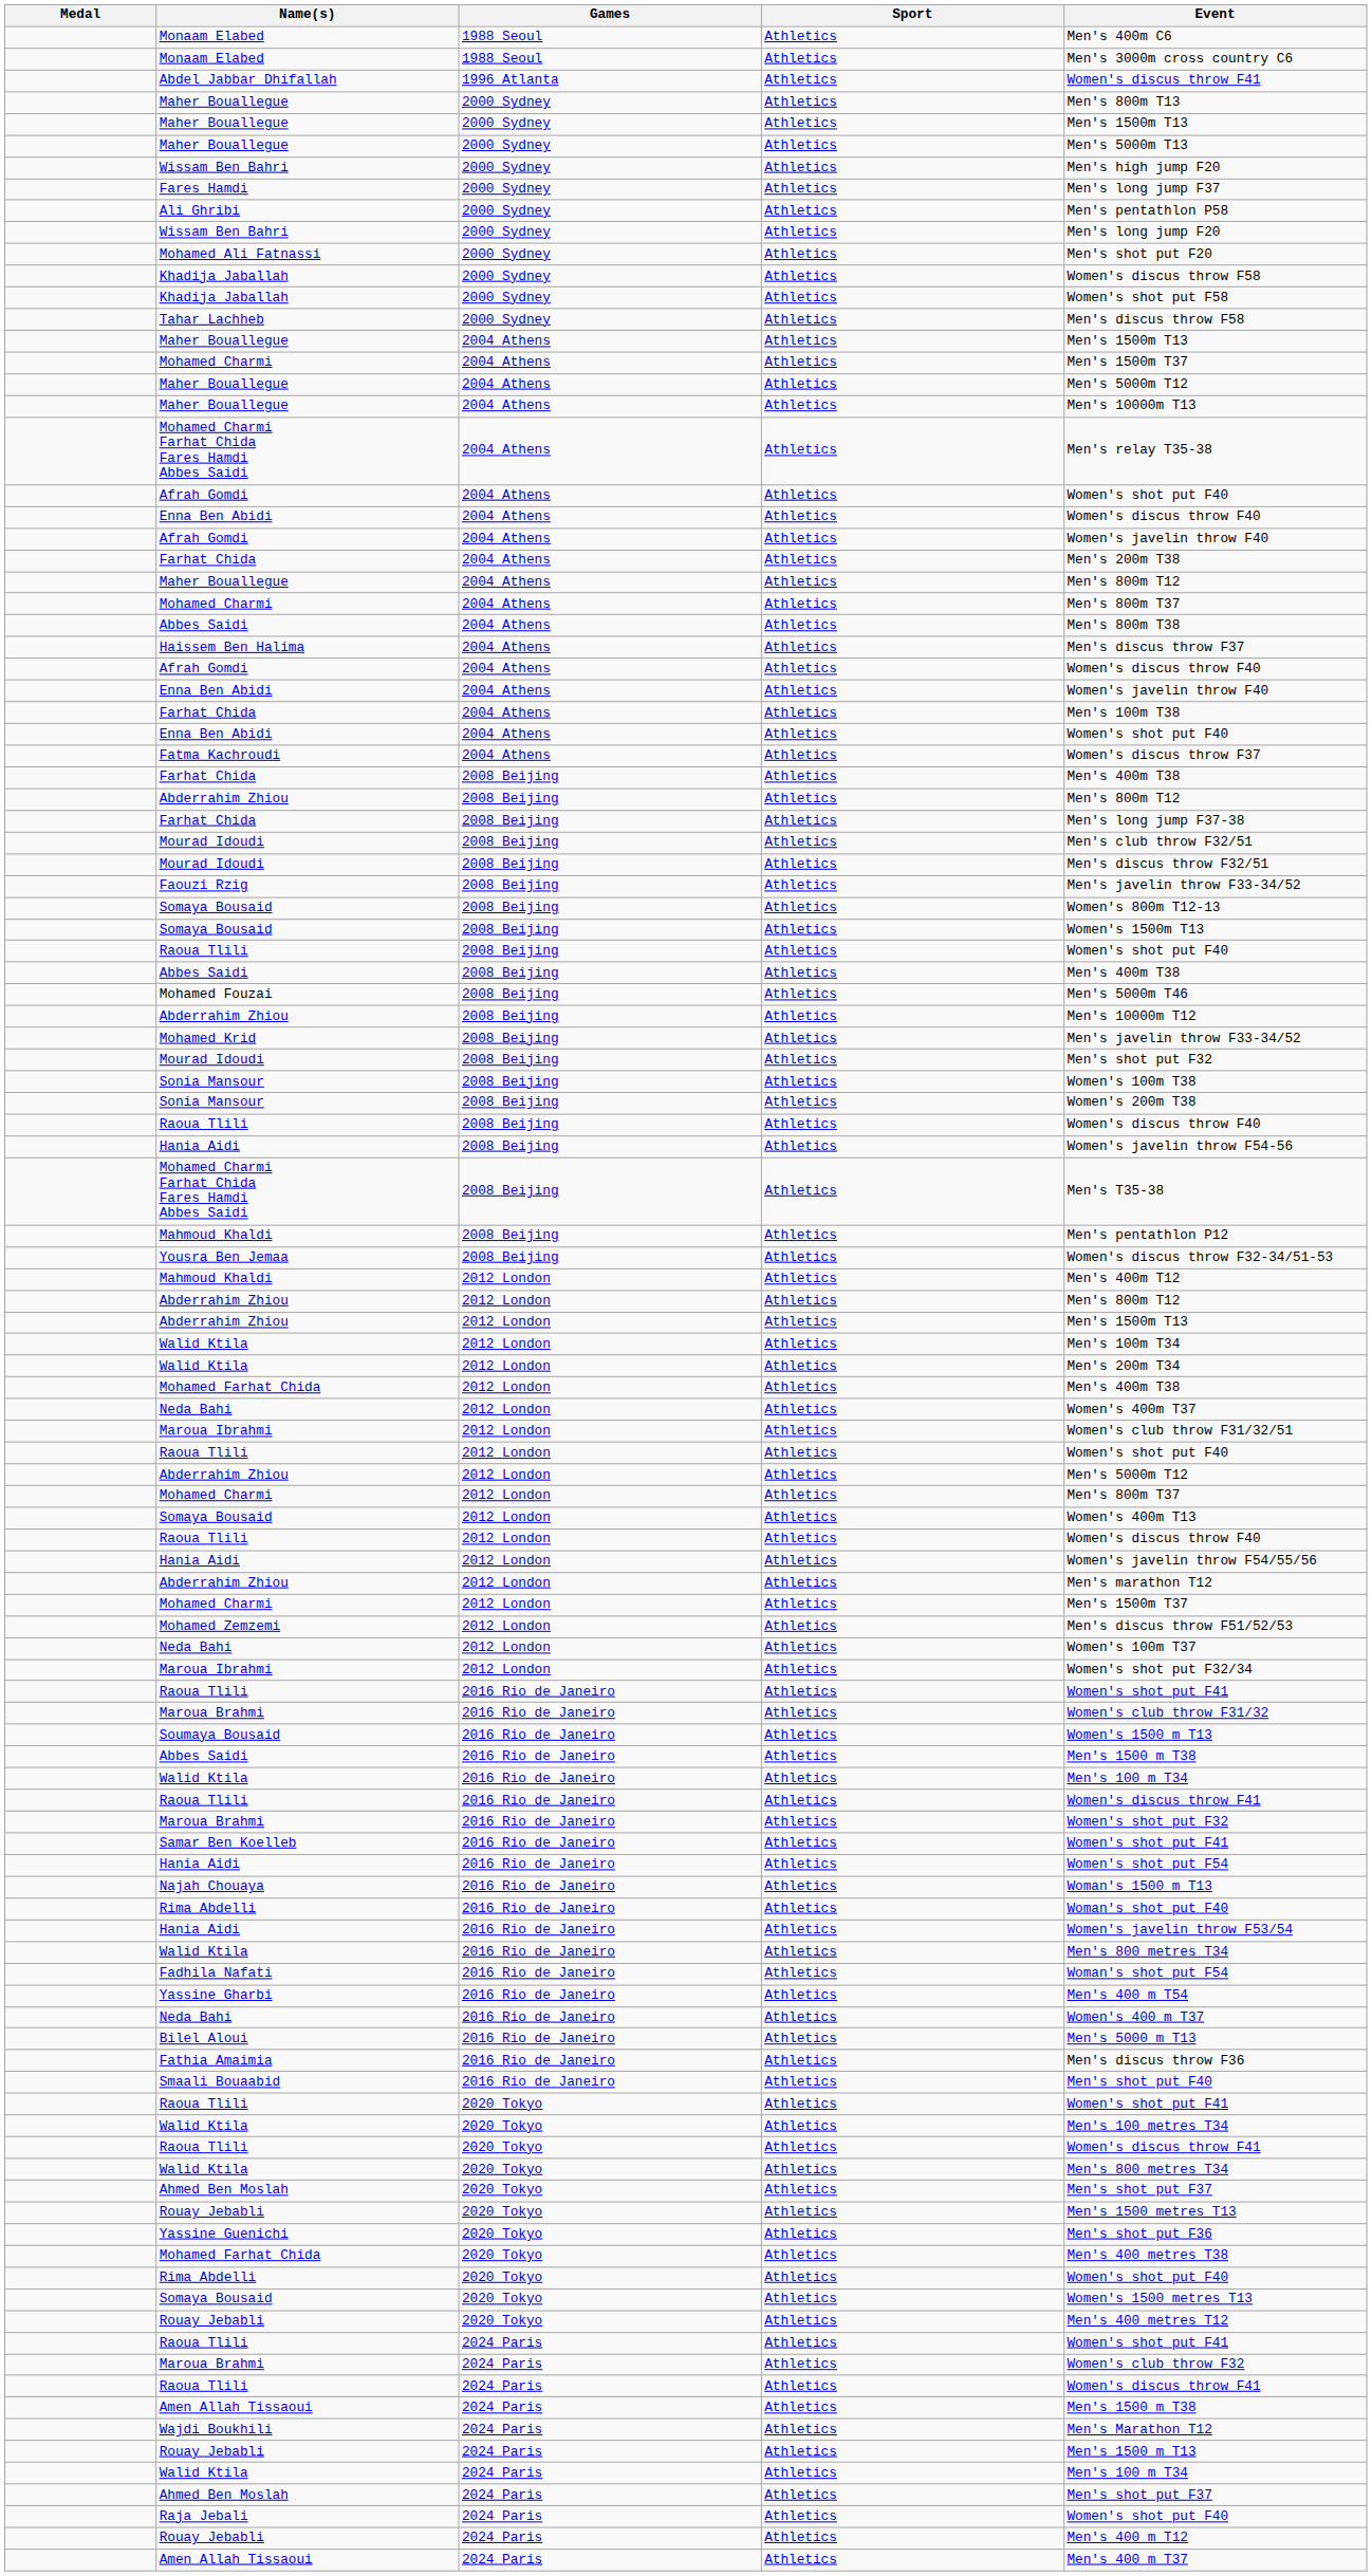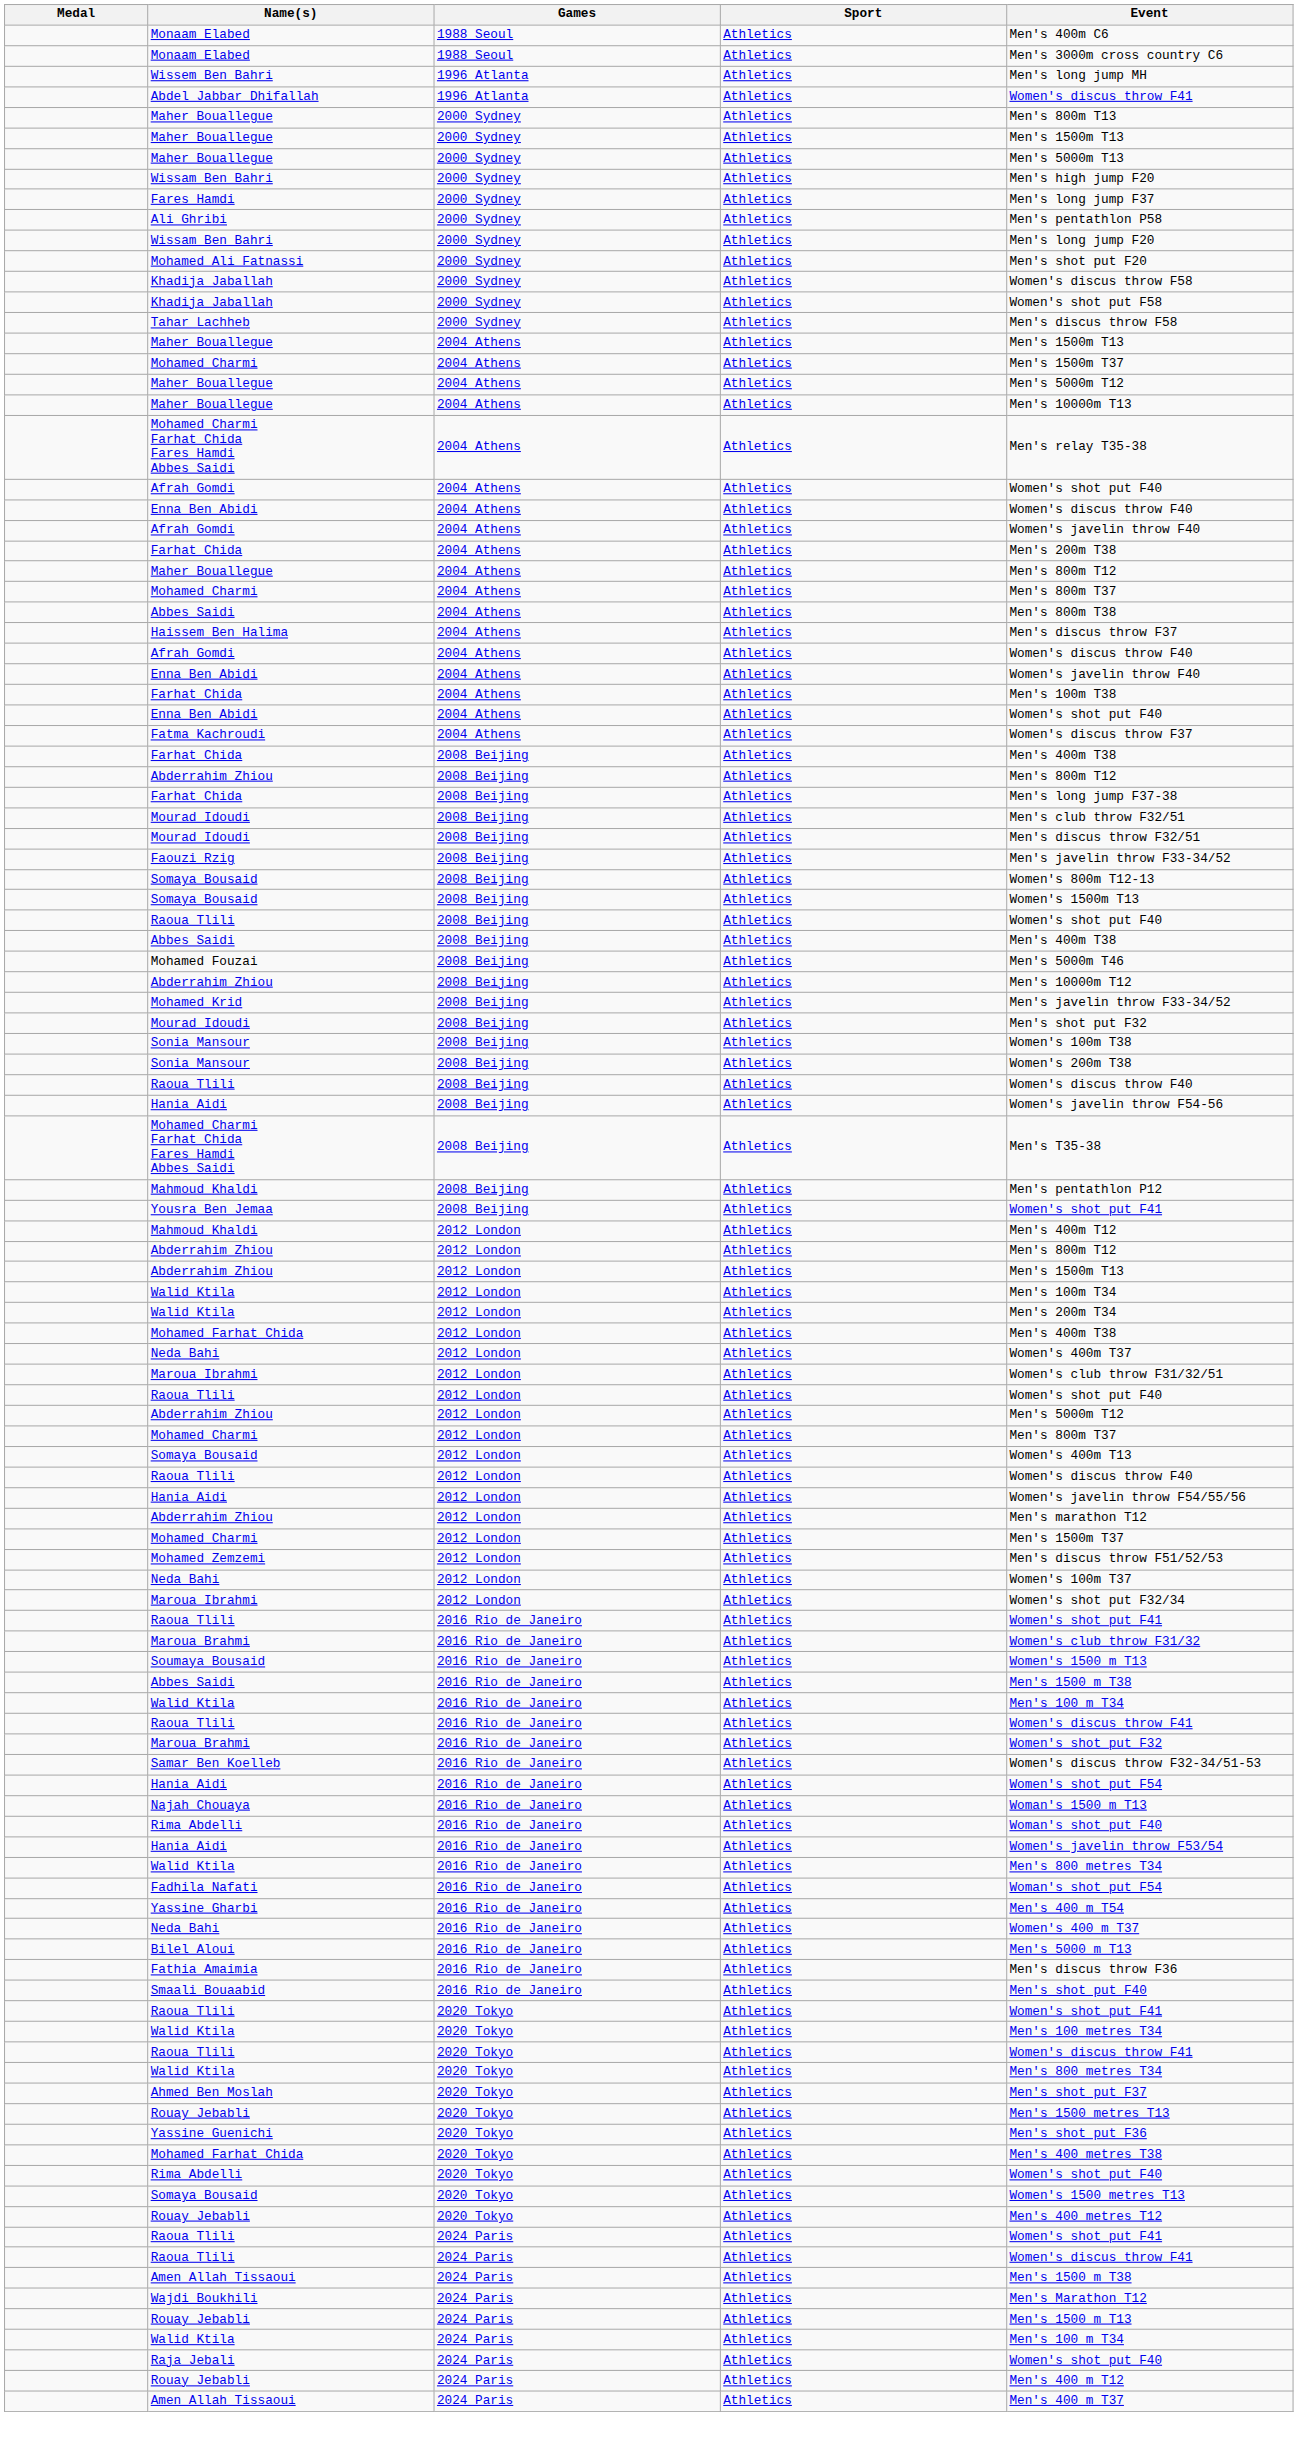+ row: Wissem Ben Bahri | 1996 Atlanta | Athletics | Men's long jump MH
Yousra Ben Jemaa | Event: Women's discus throw F32-34/51-53 -> Women's shot put F41
Samar Ben Koelleb | Event: Women's shot put F41 -> Women's discus throw F32-34/51-53
- row: Maroua Brahmi | 2024 Paris | Athletics | Women's club throw F32
- row: Ahmed Ben Moslah | 2024 Paris | Athletics | Men's shot put F37
